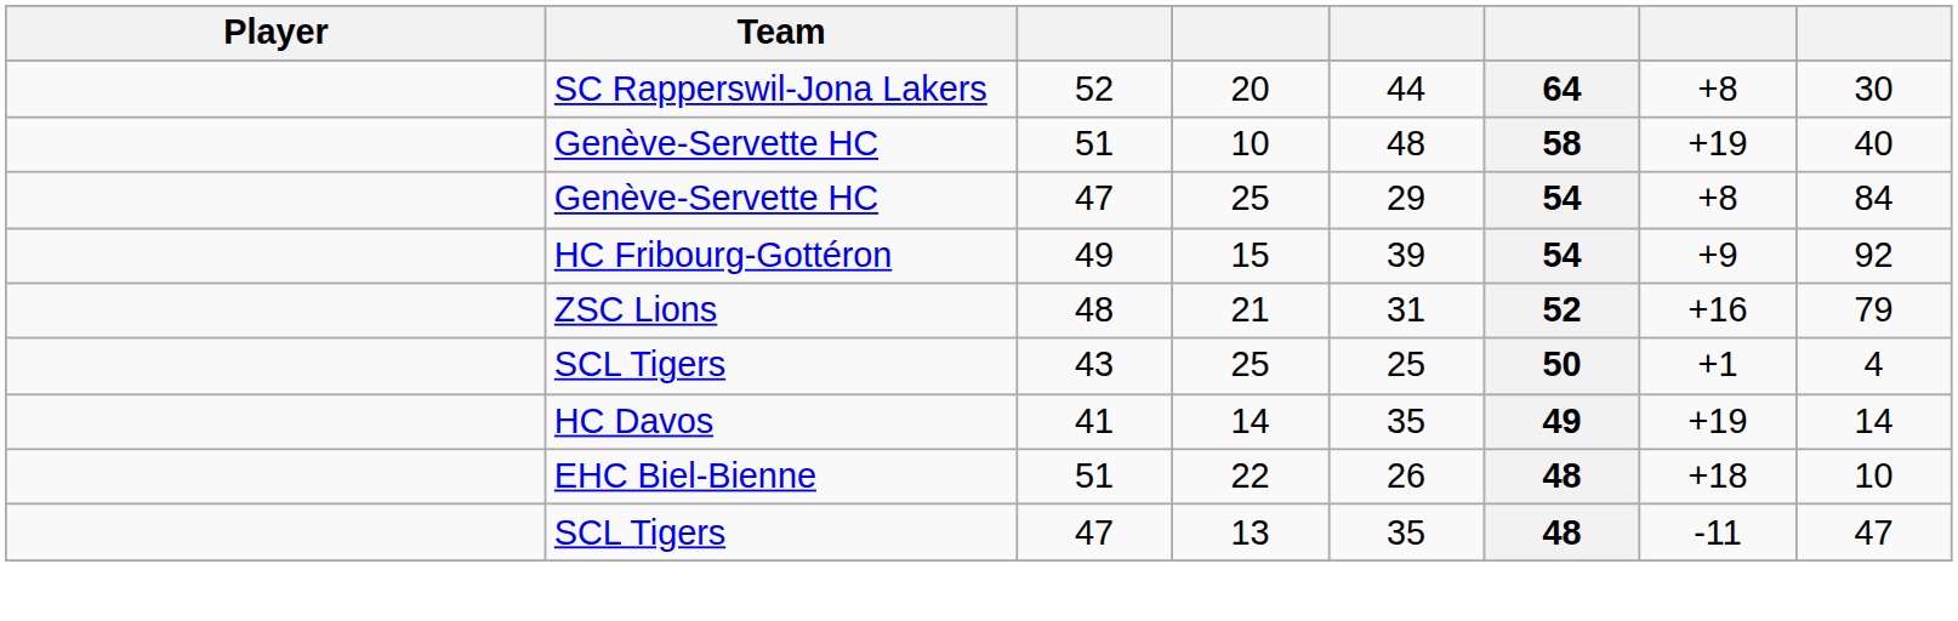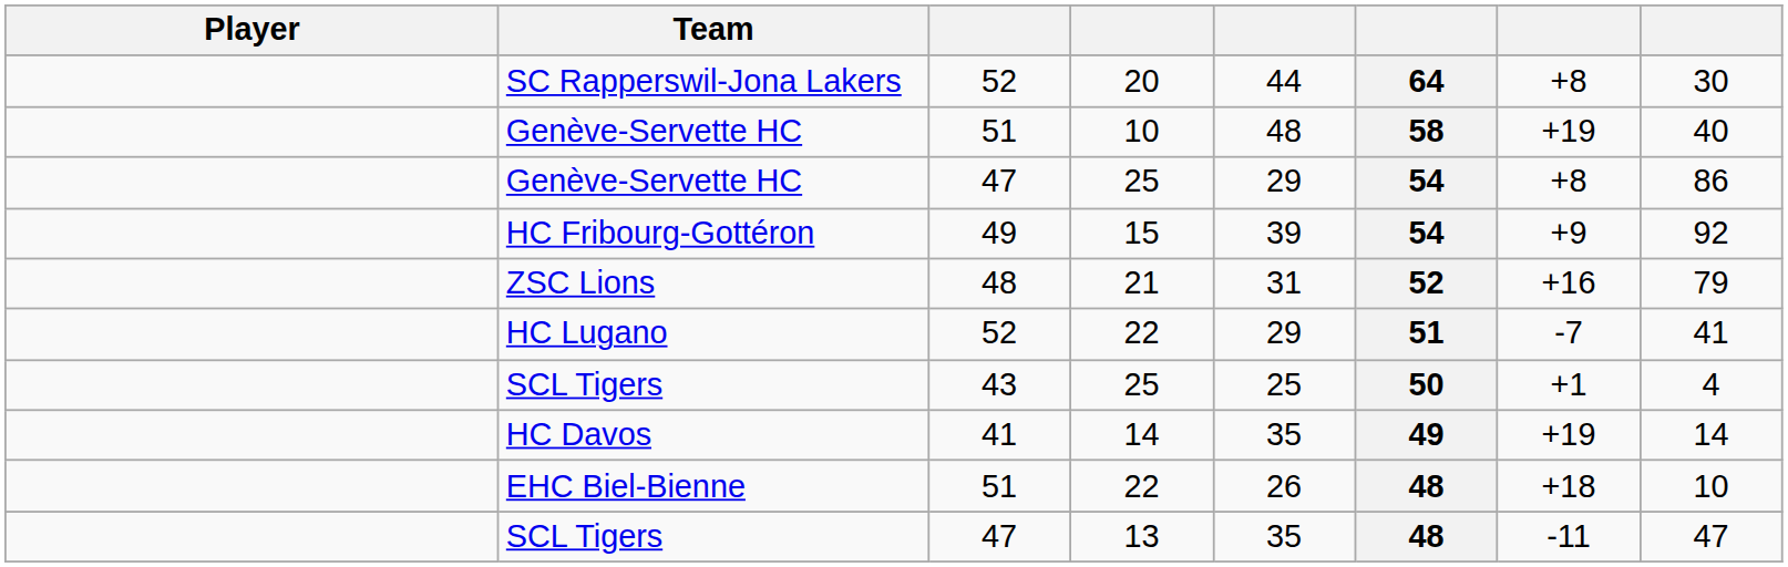Genève-Servette HC / 25 | column 8: 84 -> 86
+ row: HC Lugano | 52 | 22 | 29 | 51 | -7 | 41
